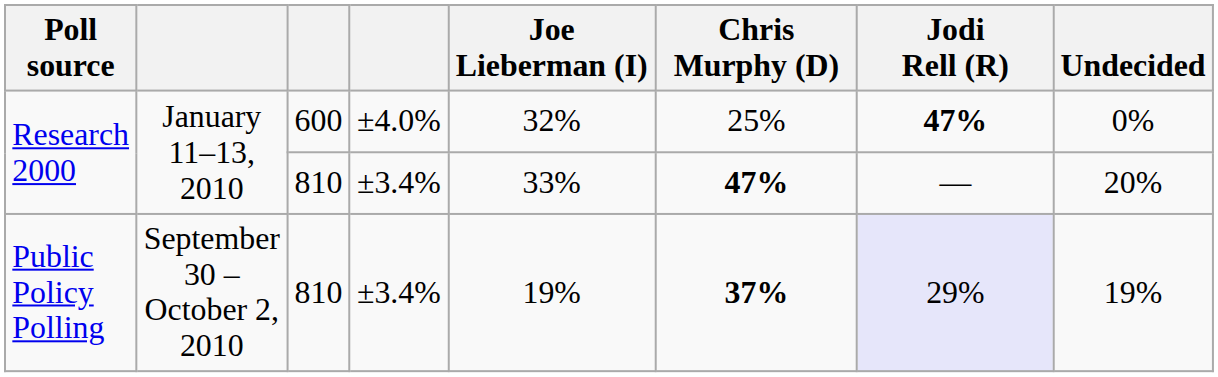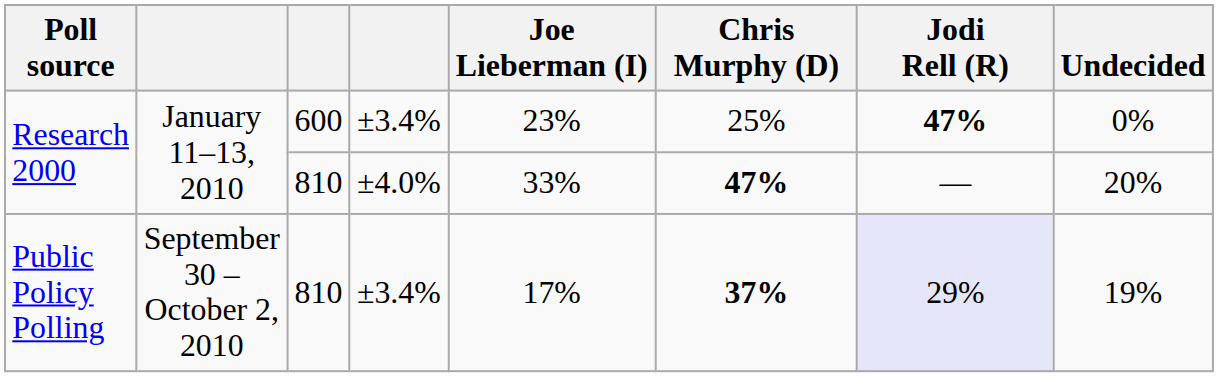Research 2000 / 600 | column 4: ±4.0% -> ±3.4%
Research 2000 / 600 | Joe Lieberman (I): 32% -> 23%
Research 2000 / 810 | column 4: ±3.4% -> ±4.0%
Public Policy Polling | Joe Lieberman (I): 19% -> 17%
